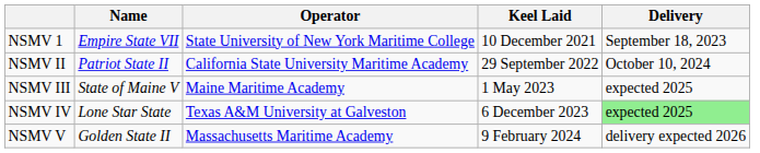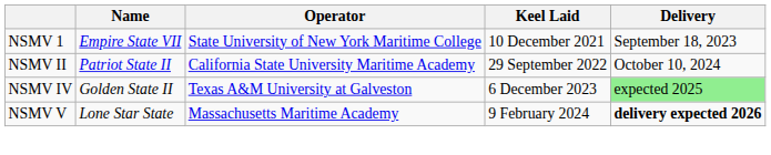- row: NSMV III | State of Maine V | Maine Maritime Academy | 1 May 2023 | expected 2025
NSMV IV | Name: Lone Star State -> Golden State II
NSMV V | Name: Golden State II -> Lone Star State
NSMV V | Delivery: normal -> bold
